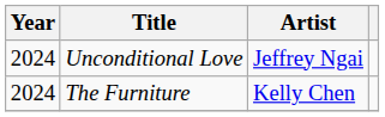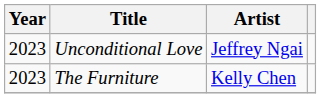Unconditional Love | Year: 2024 -> 2023
The Furniture | Year: 2024 -> 2023
